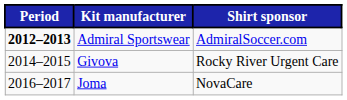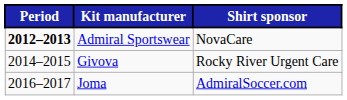Admiral Sportswear | Shirt sponsor: AdmiralSoccer.com -> NovaCare
Joma | Shirt sponsor: NovaCare -> AdmiralSoccer.com
